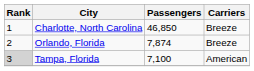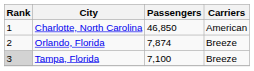Charlotte, North Carolina | Carriers: Breeze -> American
Tampa, Florida | Carriers: American -> Breeze
